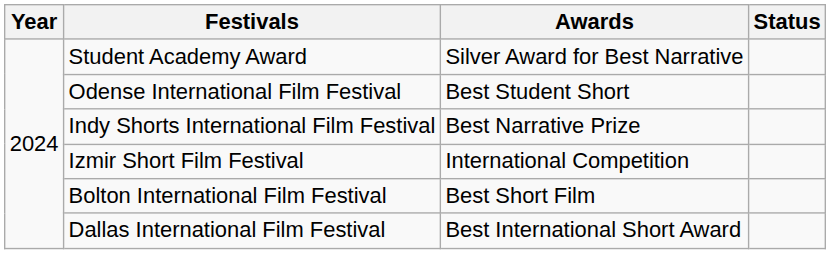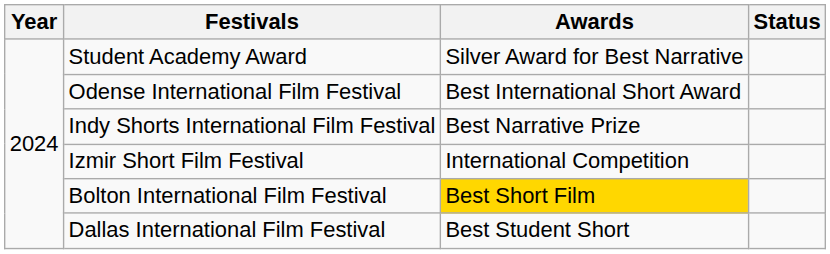Odense International Film Festival | Awards: Best Student Short -> Best International Short Award
Bolton International Film Festival | Awards: no background -> gold background
Dallas International Film Festival | Awards: Best International Short Award -> Best Student Short
